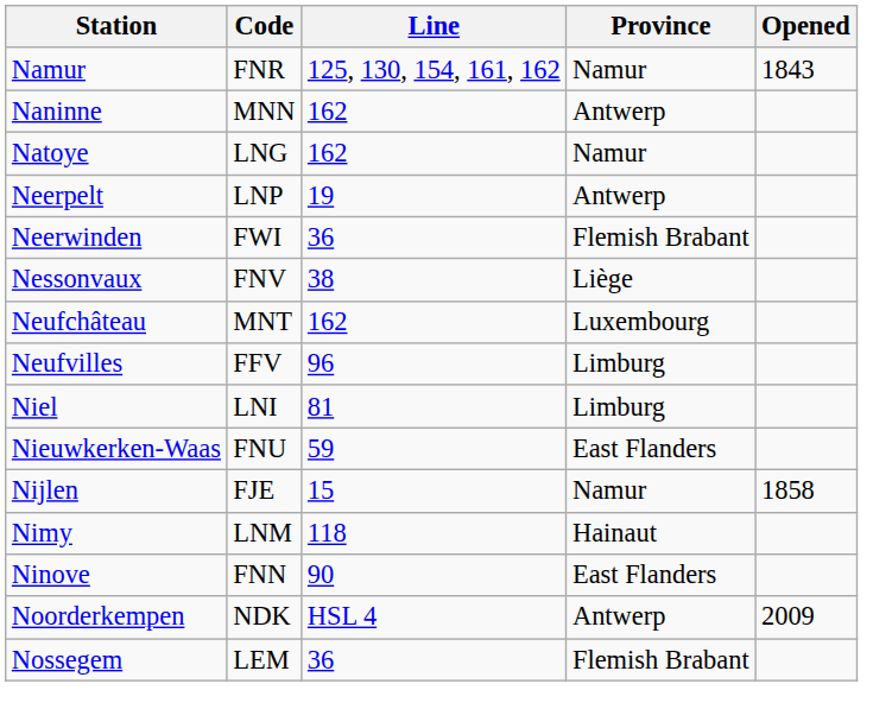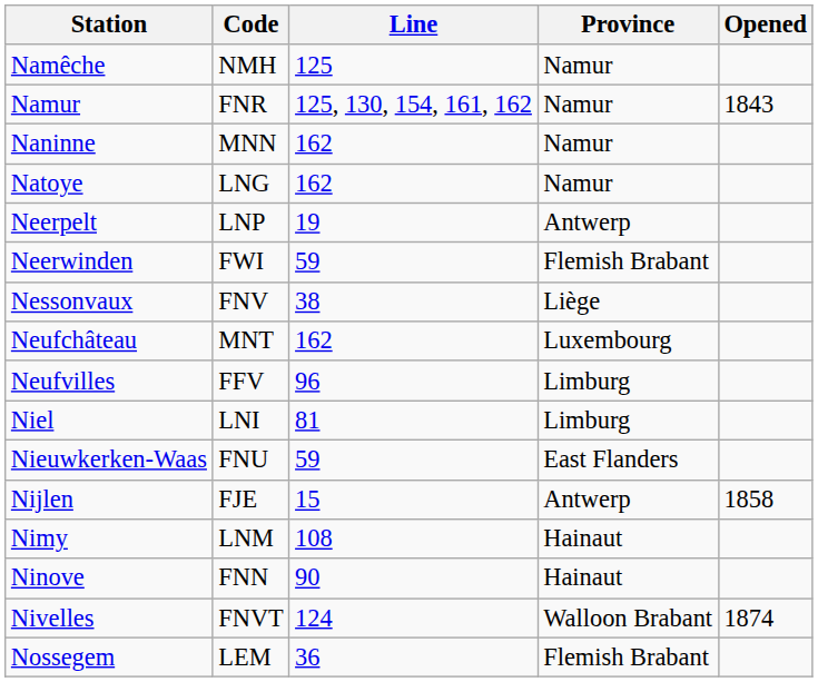+ row: Namêche | NMH | 125 | Namur
Naninne | Province: Antwerp -> Namur
Neerwinden | Line: 36 -> 59
Nijlen | Province: Namur -> Antwerp
Nimy | Line: 118 -> 108
Ninove | Province: East Flanders -> Hainaut
+ row: Nivelles | FNVT | 124 | Walloon Brabant | 1874
- row: Noorderkempen | NDK | HSL 4 | Antwerp | 2009
